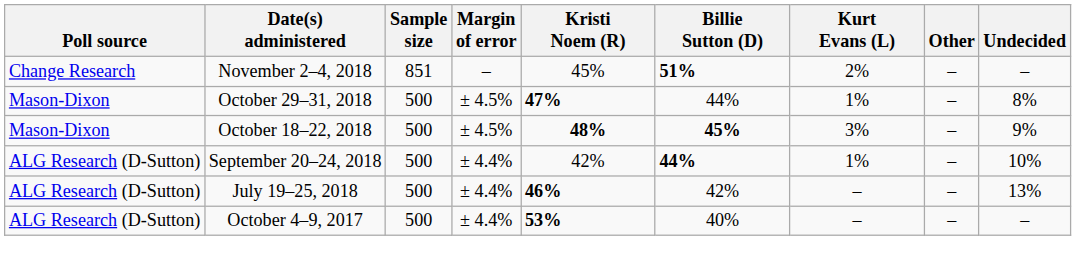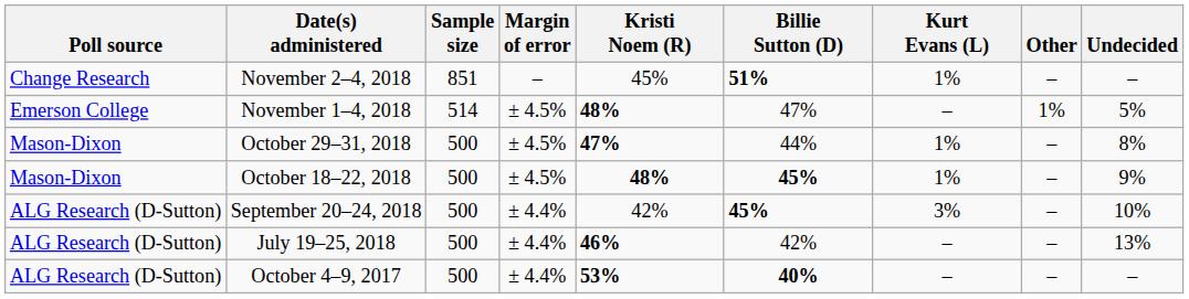November 2–4, 2018 | Kurt Evans (L): 2% -> 1%
+ row: Emerson College | November 1–4, 2018 | 514 | ± 4.5% | 48% | 47% | – | 1% | 5%
October 18–22, 2018 | Kurt Evans (L): 3% -> 1%
September 20–24, 2018 | Billie Sutton (D): 44% -> 45%
September 20–24, 2018 | Kurt Evans (L): 1% -> 3%
October 4–9, 2017 | Billie Sutton (D): normal -> bold
